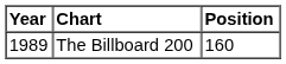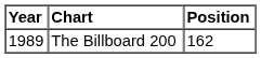The Billboard 200 | Position: 160 -> 162
